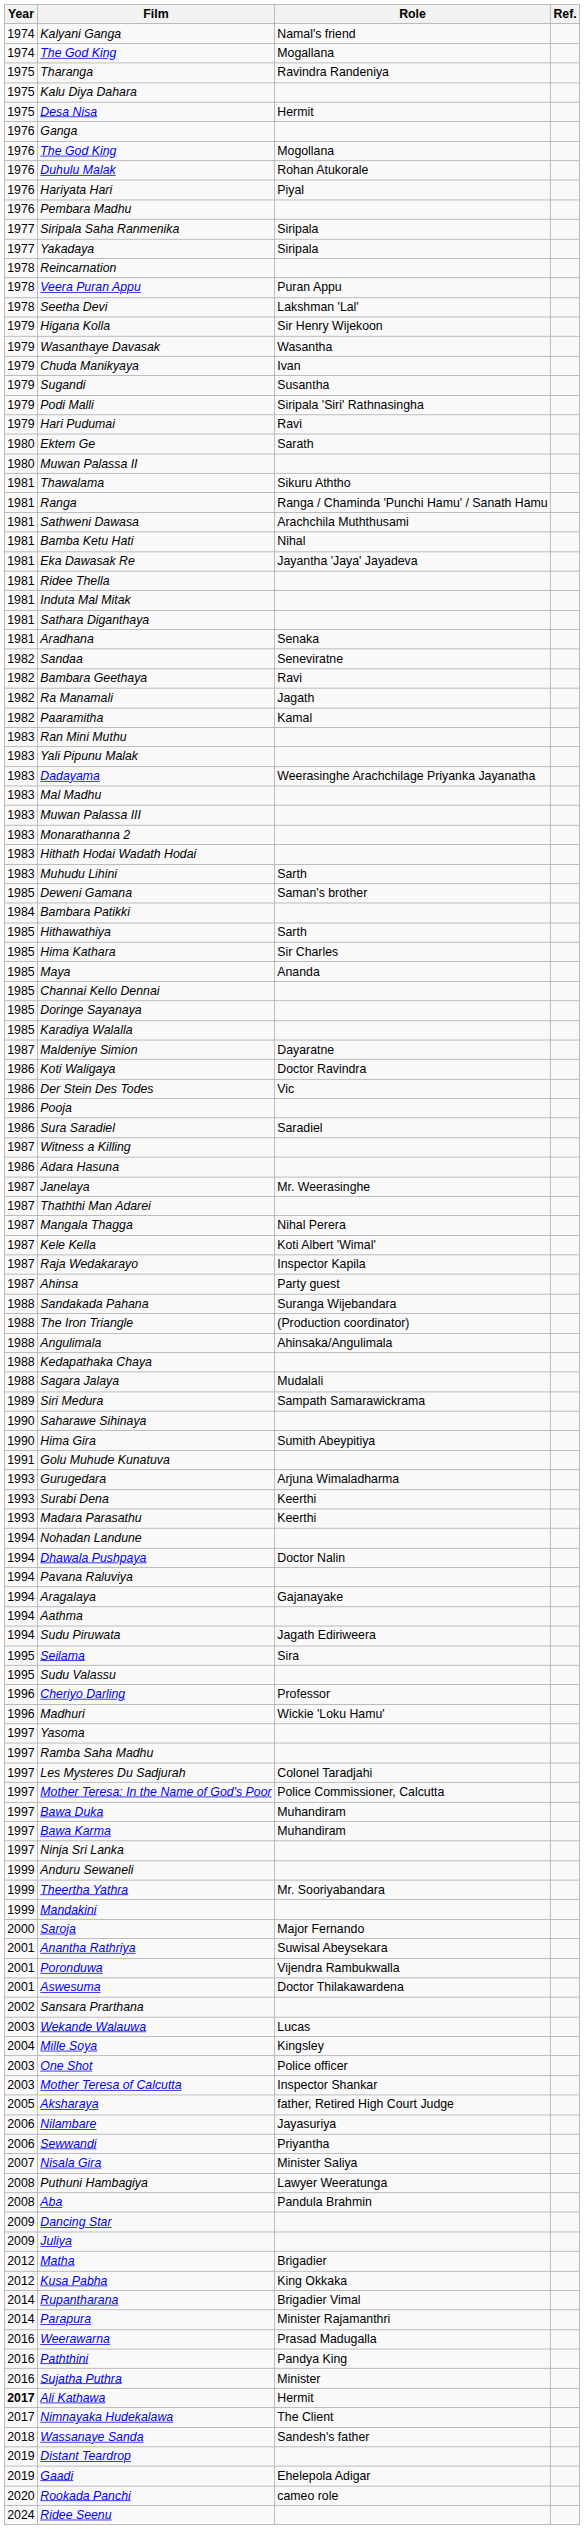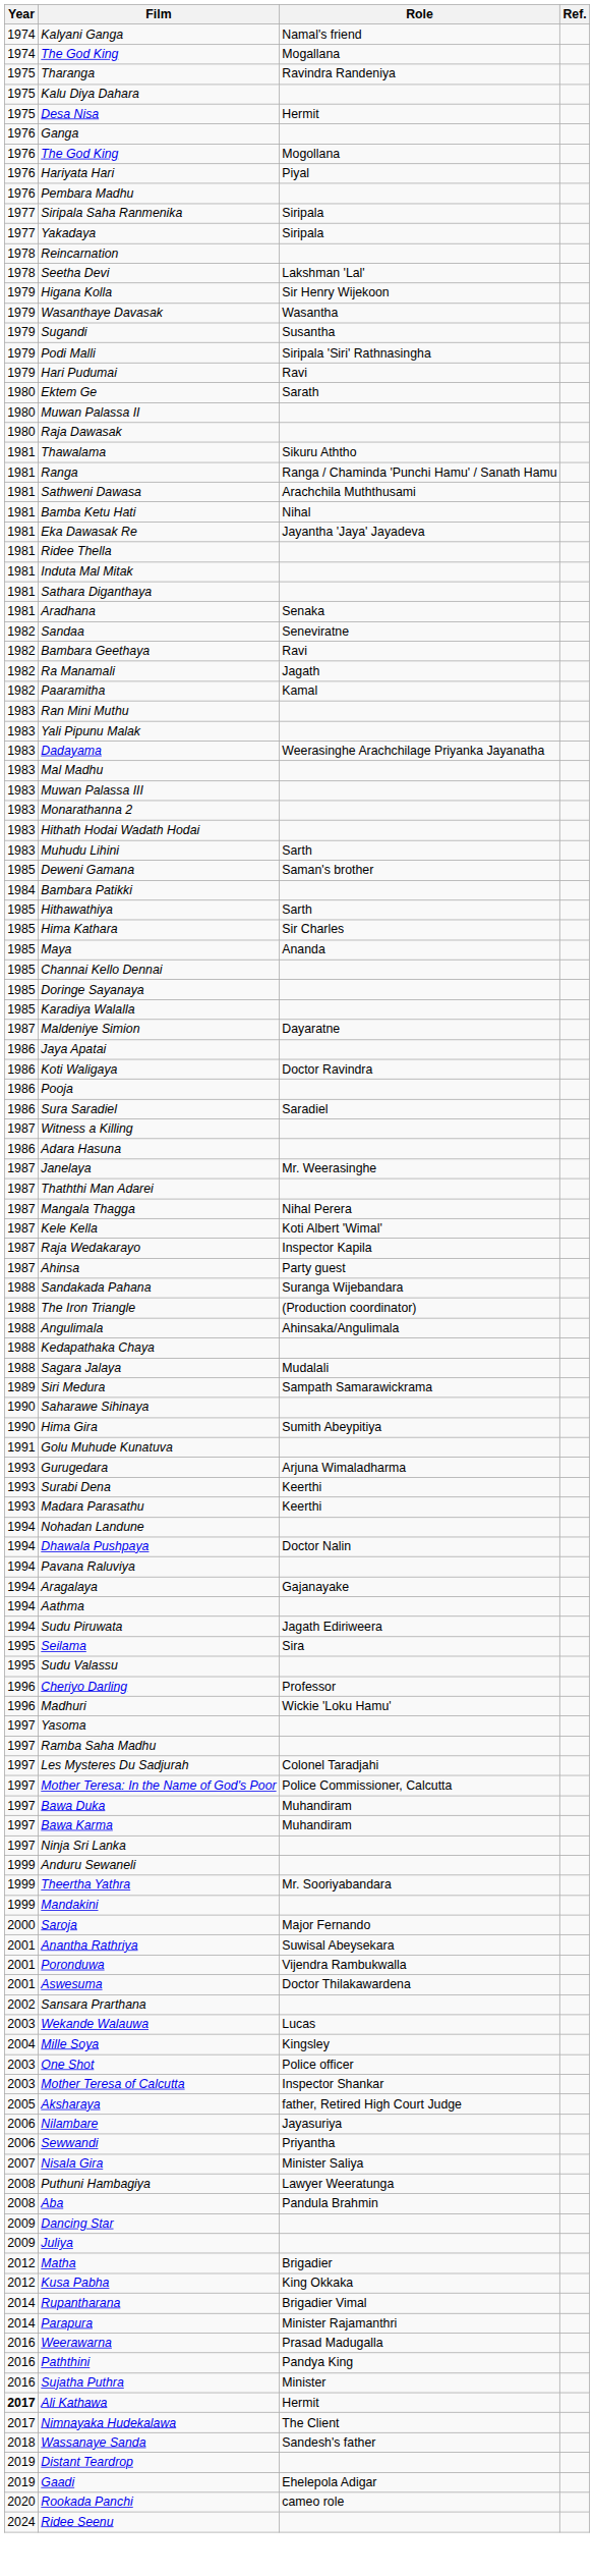- row: 1976 | Duhulu Malak | Rohan Atukorale
- row: 1978 | Veera Puran Appu | Puran Appu
- row: 1979 | Chuda Manikyaya | Ivan
+ row: 1980 | Raja Dawasak
+ row: 1986 | Jaya Apatai
- row: 1986 | Der Stein Des Todes | Vic
